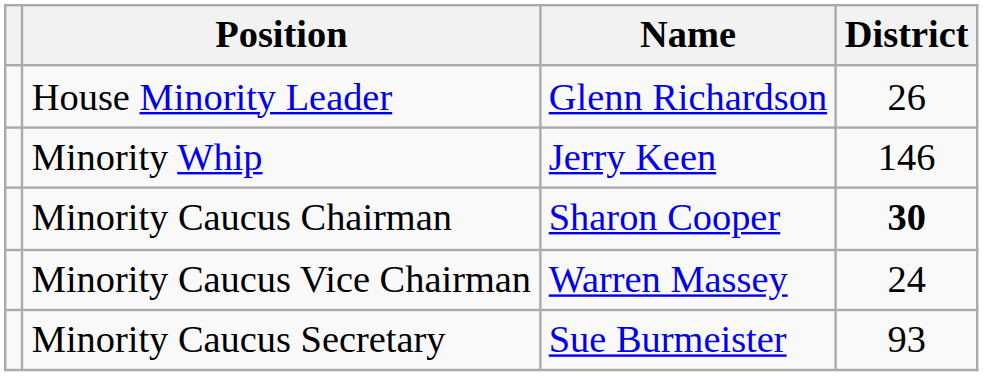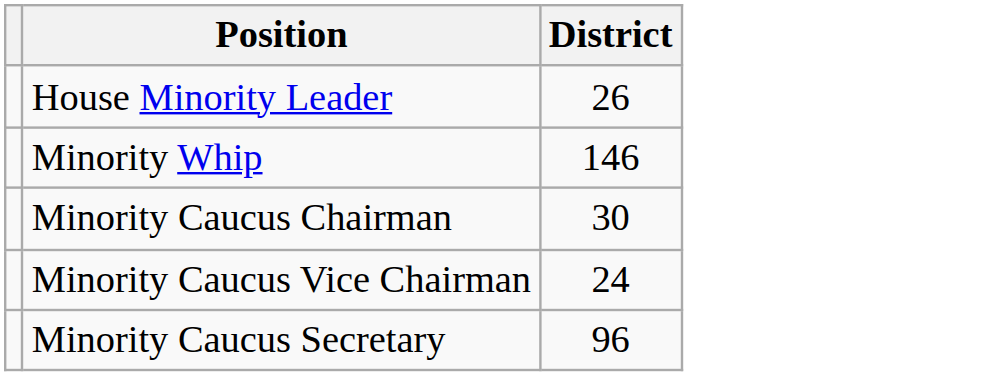- column: Name | Glenn Richardson | Jerry Keen | Sharon Cooper | Warren Massey | Sue Burmeister
Minority Caucus Chairman | District: bold -> normal
Minority Caucus Secretary | District: 93 -> 96
